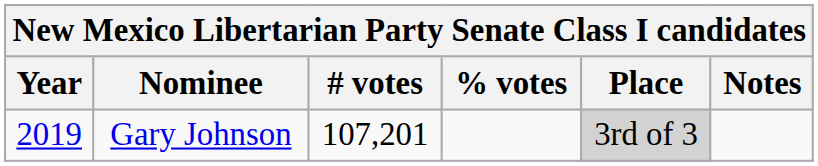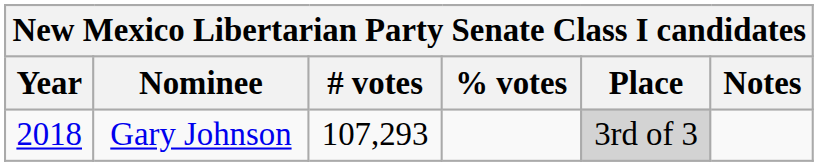Gary Johnson | Year: 2019 -> 2018
Gary Johnson | # votes: 107,201 -> 107,293
